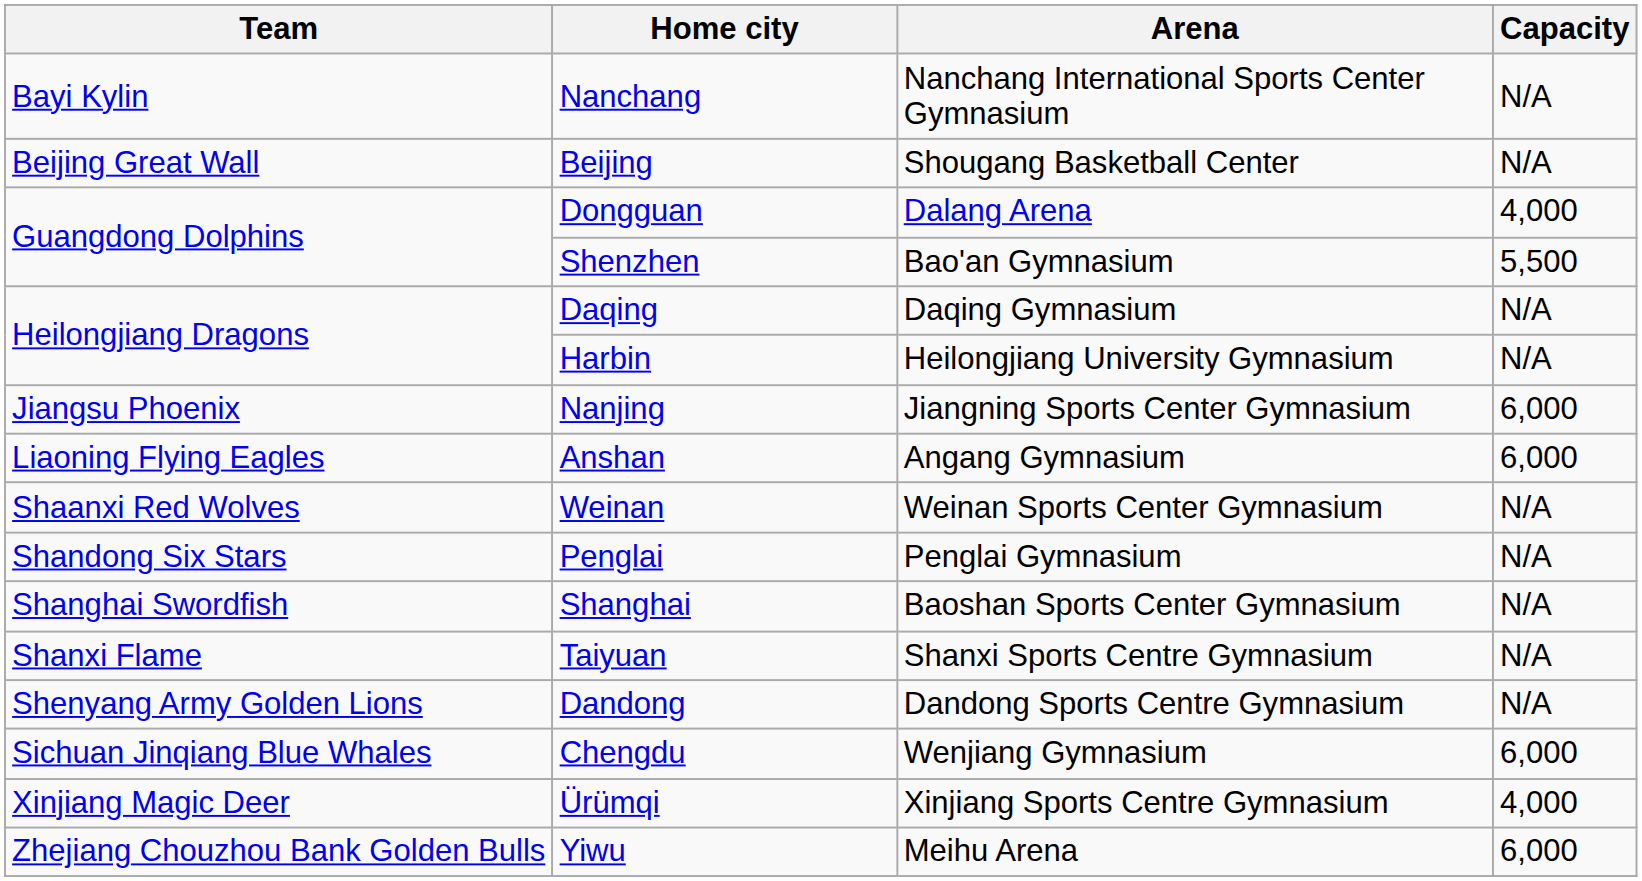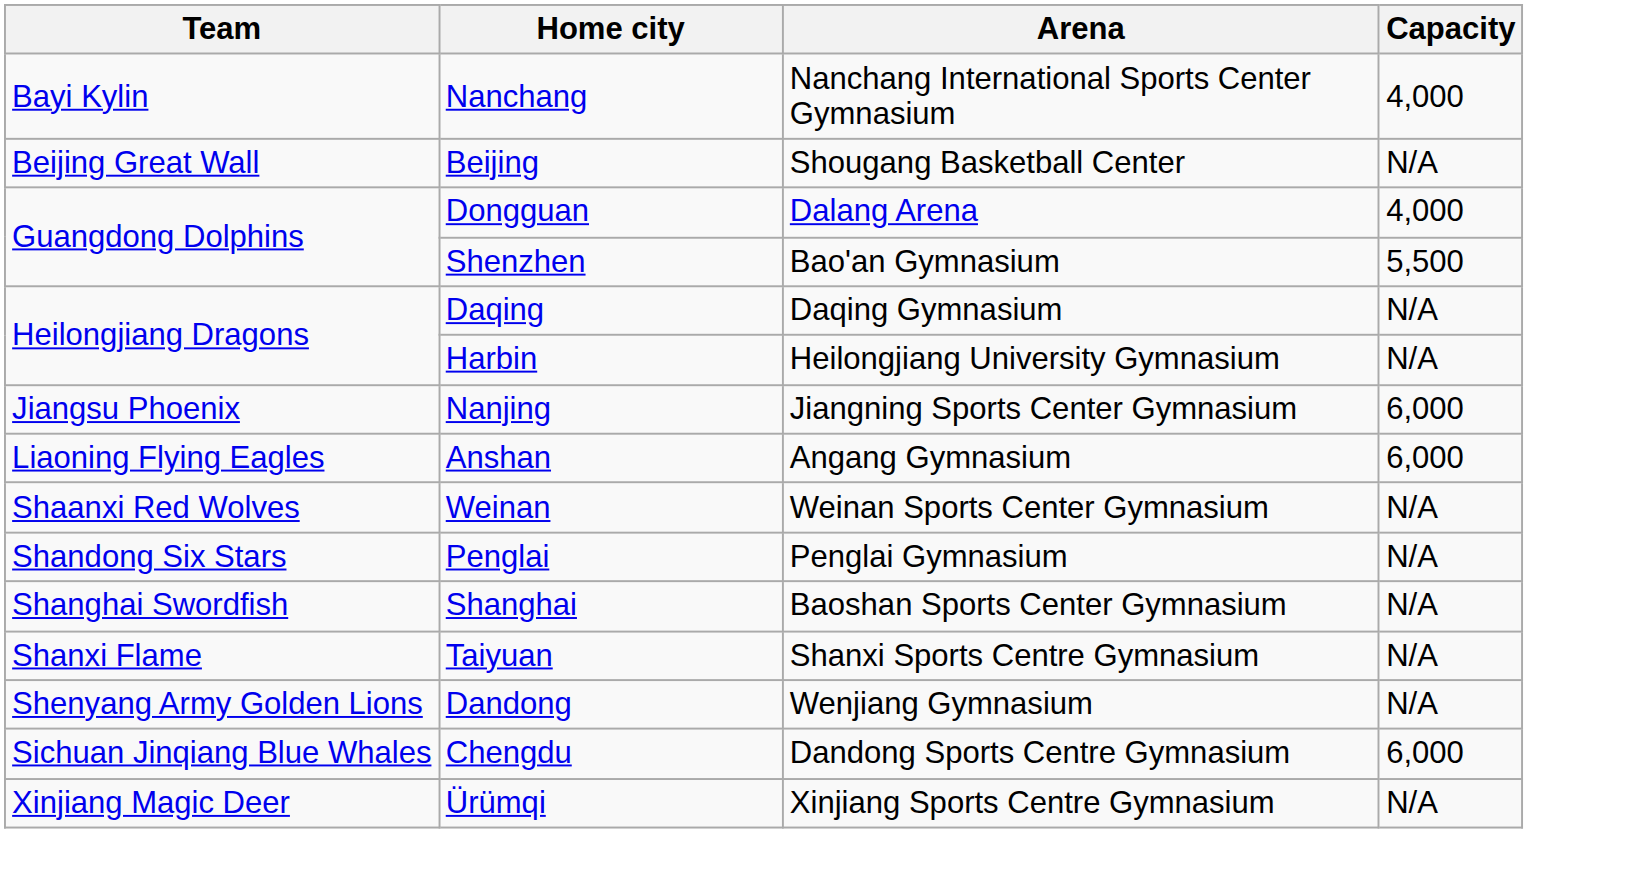Nanchang | Capacity: N/A -> 4,000
Dandong | Arena: Dandong Sports Centre Gymnasium -> Wenjiang Gymnasium
Chengdu | Arena: Wenjiang Gymnasium -> Dandong Sports Centre Gymnasium
Ürümqi | Capacity: 4,000 -> N/A
- row: Zhejiang Chouzhou Bank Golden Bulls | Yiwu | Meihu Arena | 6,000
